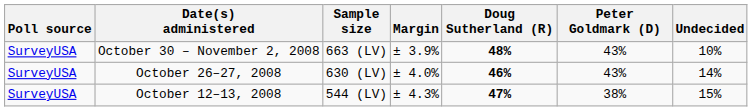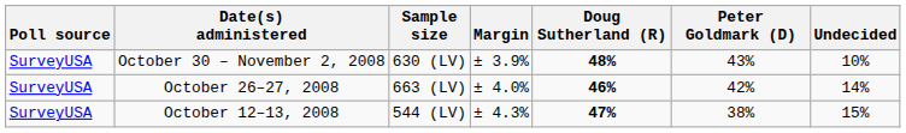October 30 – November 2, 2008 | Sample size: 663 (LV) -> 630 (LV)
October 26–27, 2008 | Sample size: 630 (LV) -> 663 (LV)
October 26–27, 2008 | Peter Goldmark (D): 43% -> 42%
